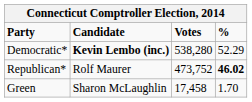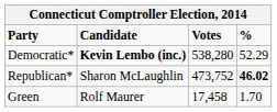Republican* | Candidate: Rolf Maurer -> Sharon McLaughlin
Green | Candidate: Sharon McLaughlin -> Rolf Maurer
